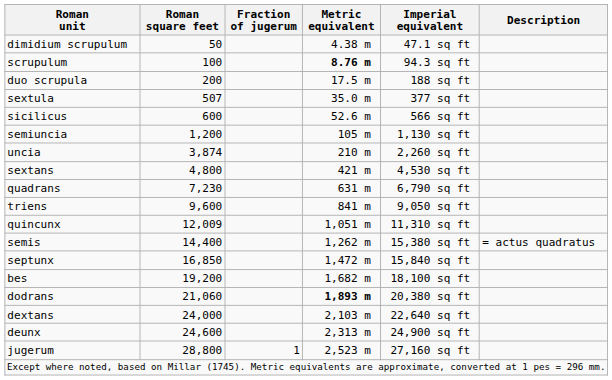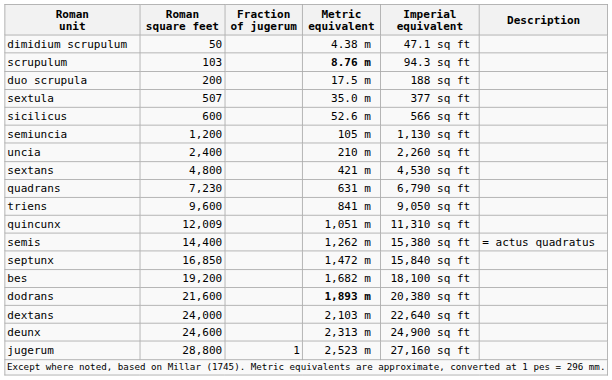scrupulum | Roman square feet: 100 -> 103
uncia | Roman square feet: 3,874 -> 2,400
dodrans | Roman square feet: 21,060 -> 21,600
